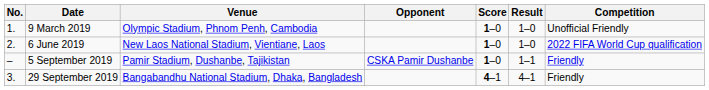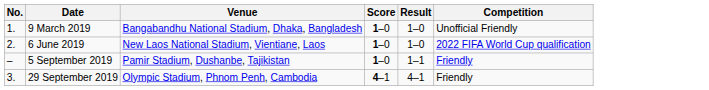- column: Opponent | CSKA Pamir Dushanbe
9 March 2019 | Venue: Olympic Stadium, Phnom Penh, Cambodia -> Bangabandhu National Stadium, Dhaka, Bangladesh
29 September 2019 | Venue: Bangabandhu National Stadium, Dhaka, Bangladesh -> Olympic Stadium, Phnom Penh, Cambodia
